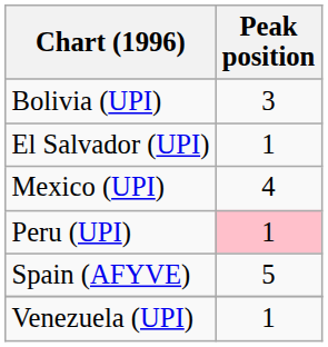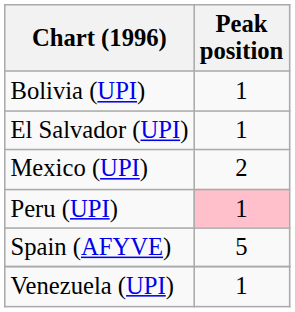Bolivia (UPI) | Peak position: 3 -> 1
Mexico (UPI) | Peak position: 4 -> 2
